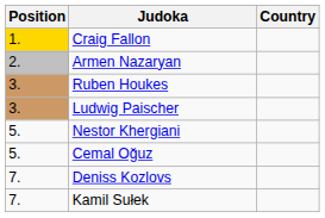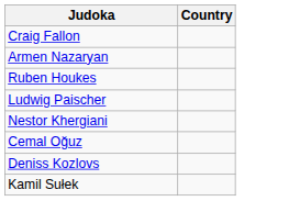- column: Position | 1. | 2. | 3. | 3. | 5. | 5. | 7. | 7.
